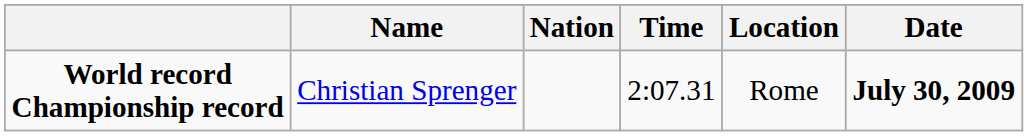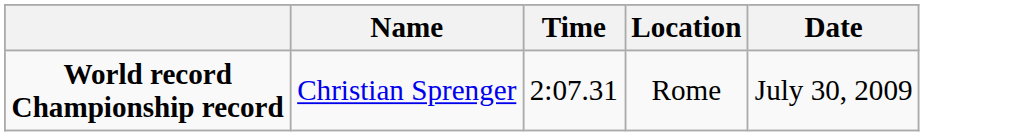- column: Nation
World record Championship record | Date: bold -> normal
